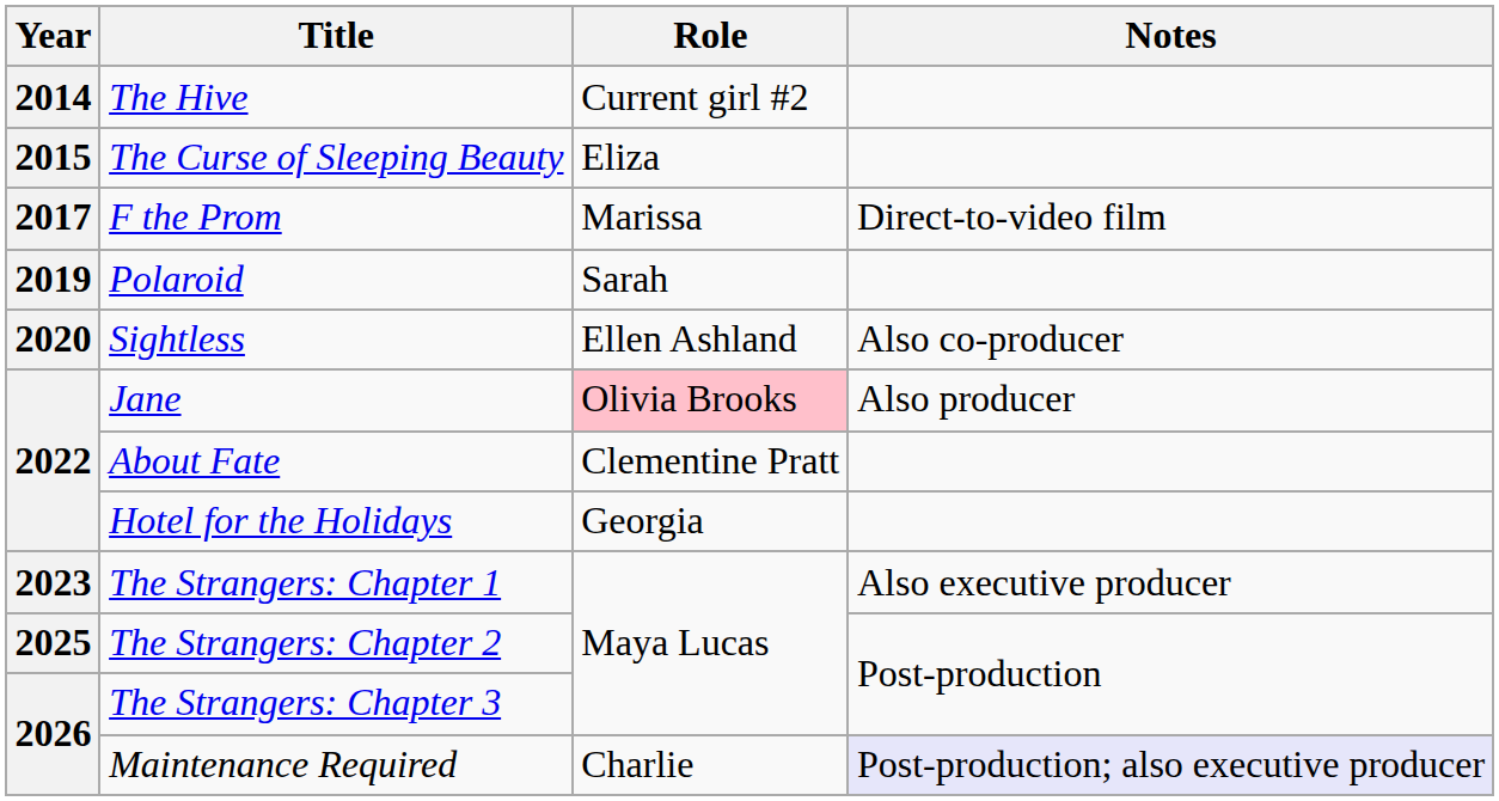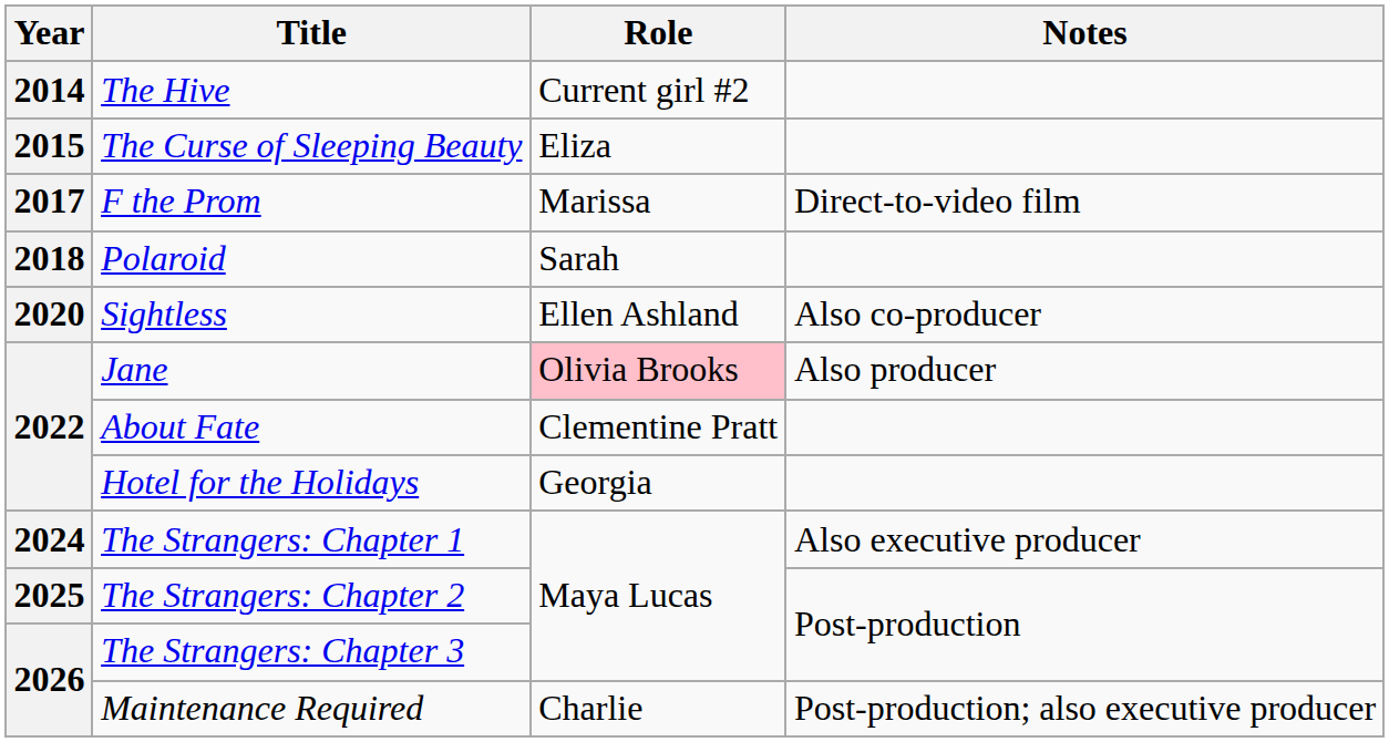Polaroid | Year: 2019 -> 2018
The Strangers: Chapter 1 | Year: 2023 -> 2024
Maintenance Required | Notes: lavender background -> no background
